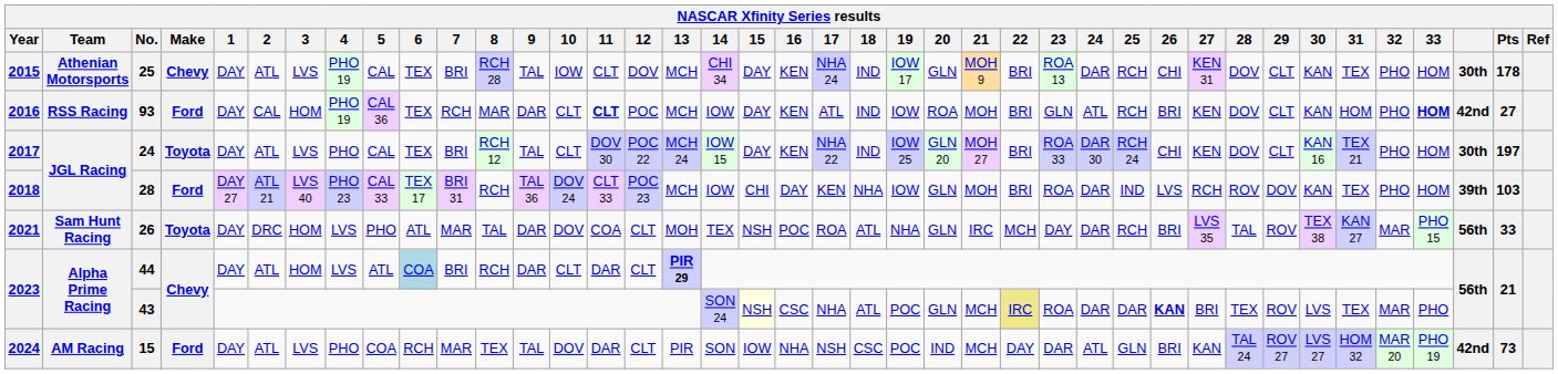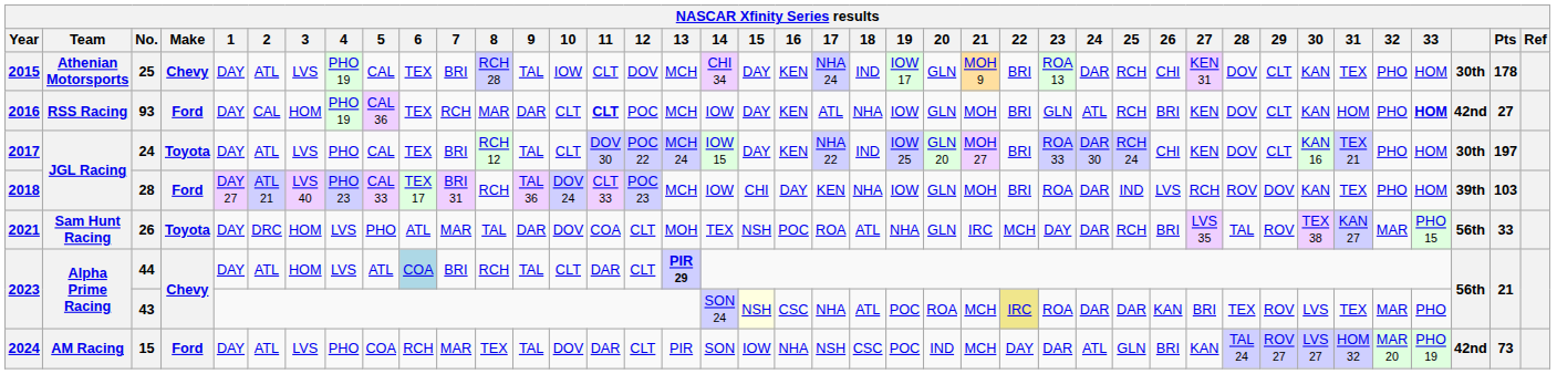93 | 18: IND -> NHA
93 | 20: ROA -> GLN
44 | 9: DAR -> TAL
43 | 20: GLN -> ROA
43 | 26: bold -> normal
